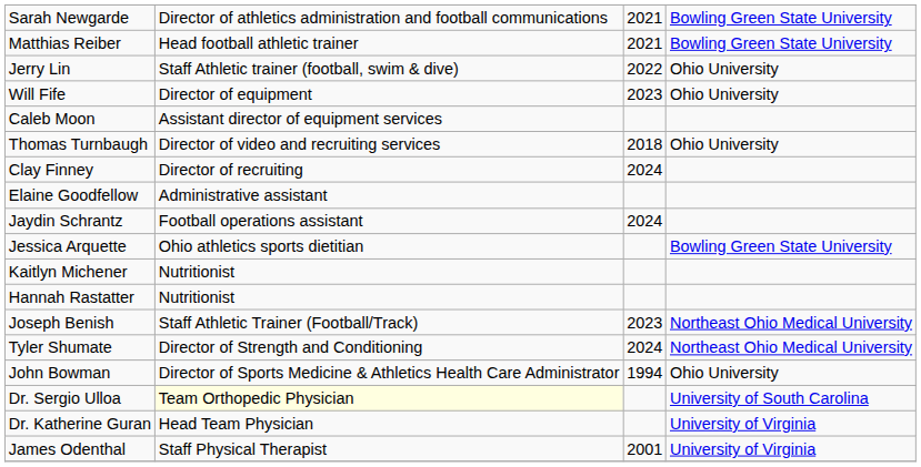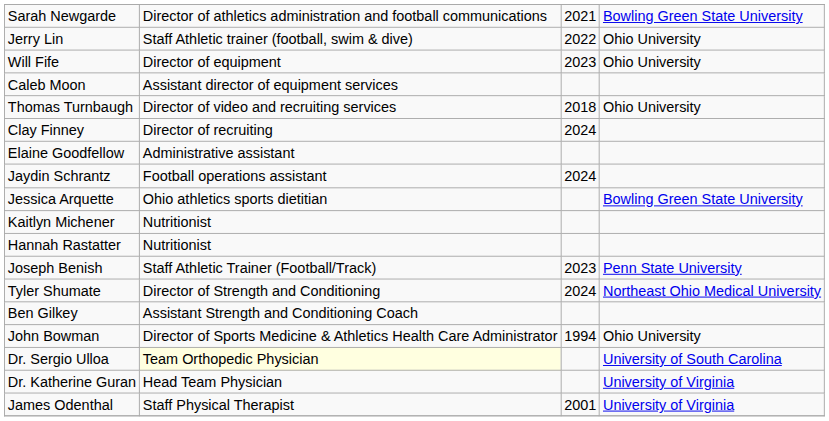- row: Matthias Reiber | Head football athletic trainer | 2021 | Bowling Green State University
Joseph Benish | column 4: Northeast Ohio Medical University -> Penn State University
+ row: Ben Gilkey | Assistant Strength and Conditioning Coach
